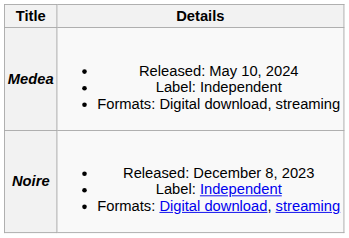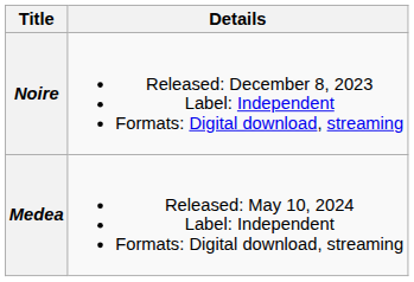rows swapped: Noire <-> Medea
